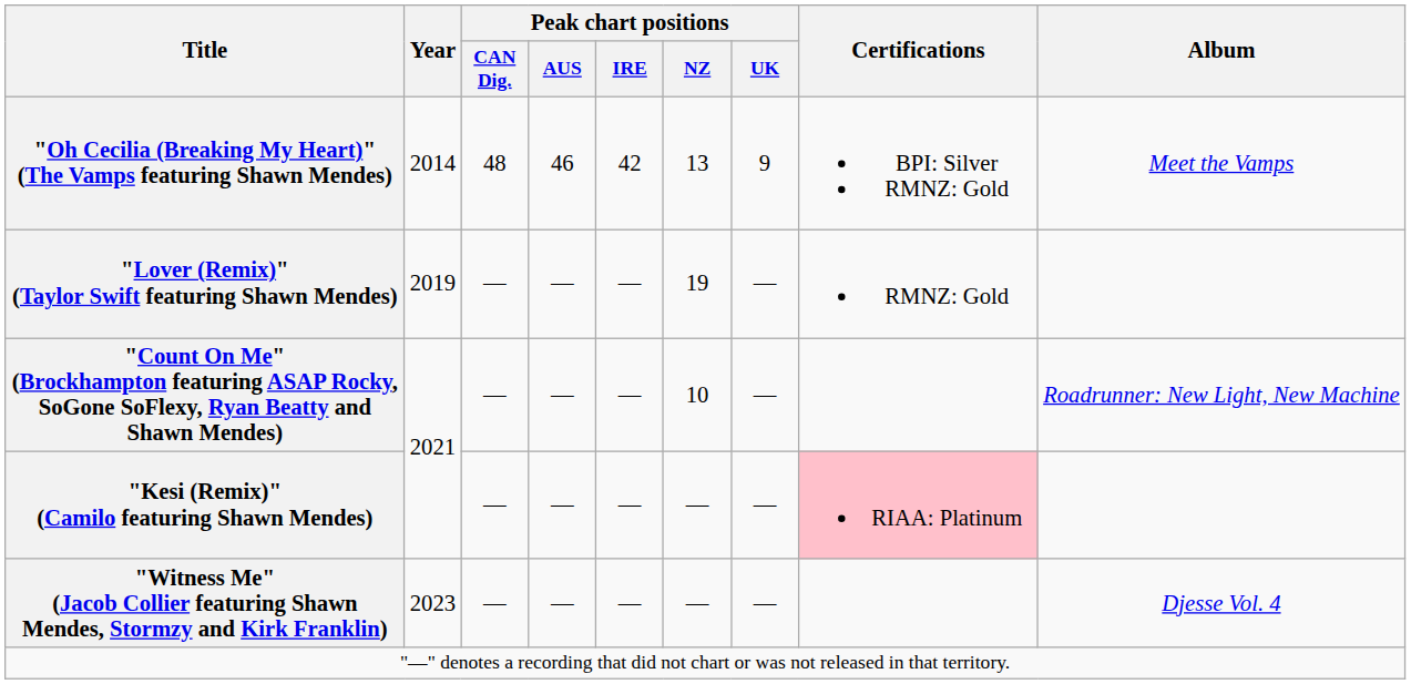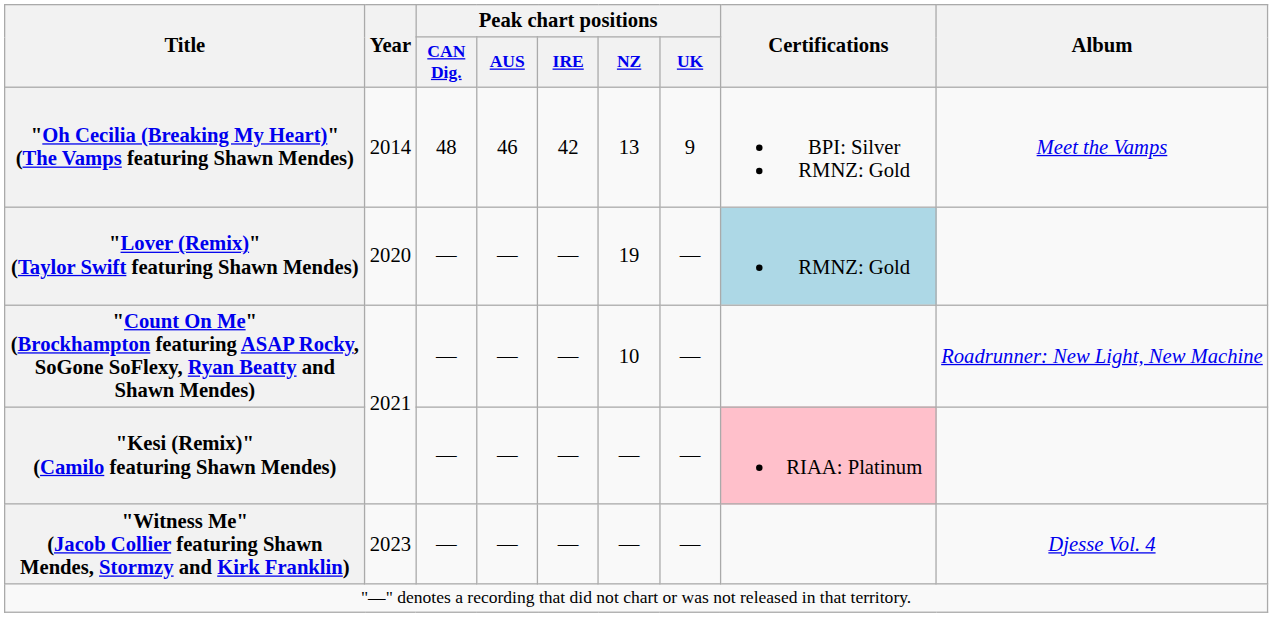"Lover (Remix)" (Taylor Swift featuring Shawn Mendes) | Year: 2019 -> 2020
"Lover (Remix)" (Taylor Swift featuring Shawn Mendes) | Certifications: no background -> lightblue background
